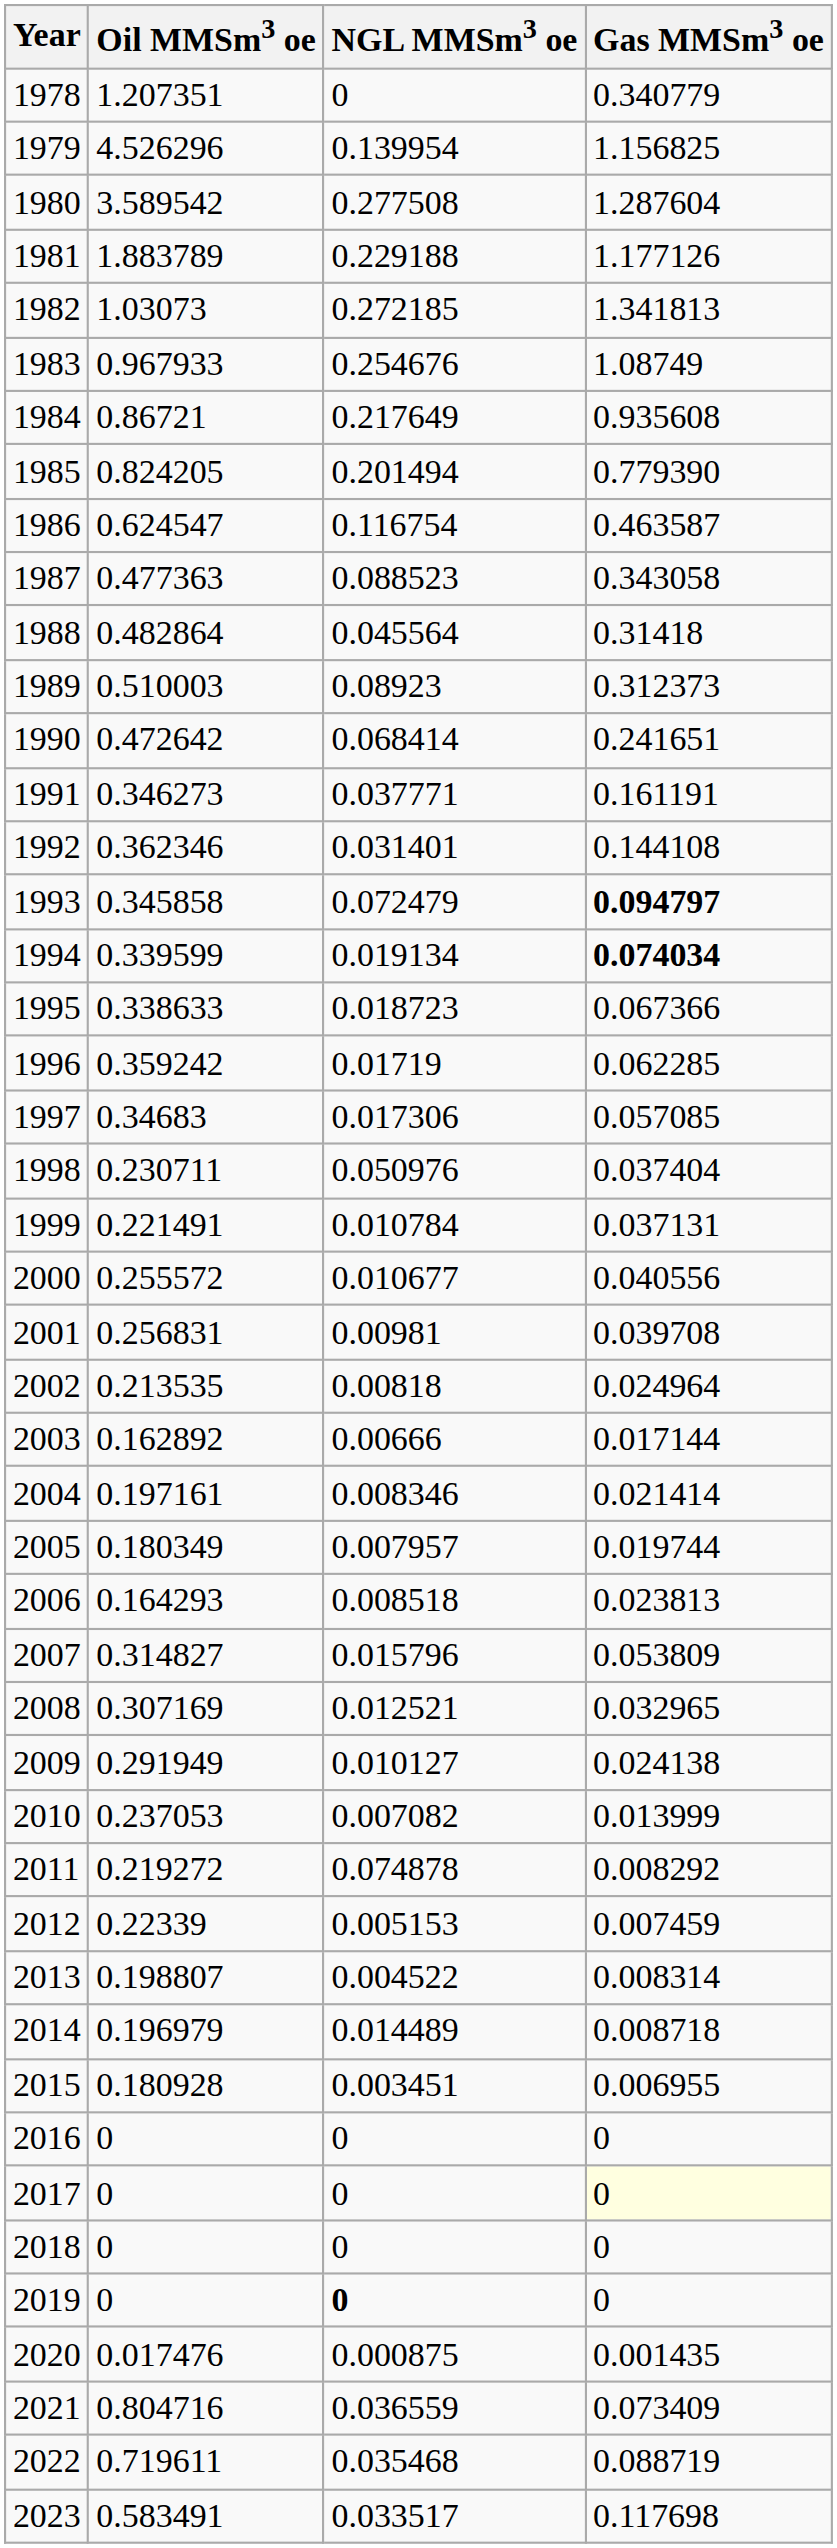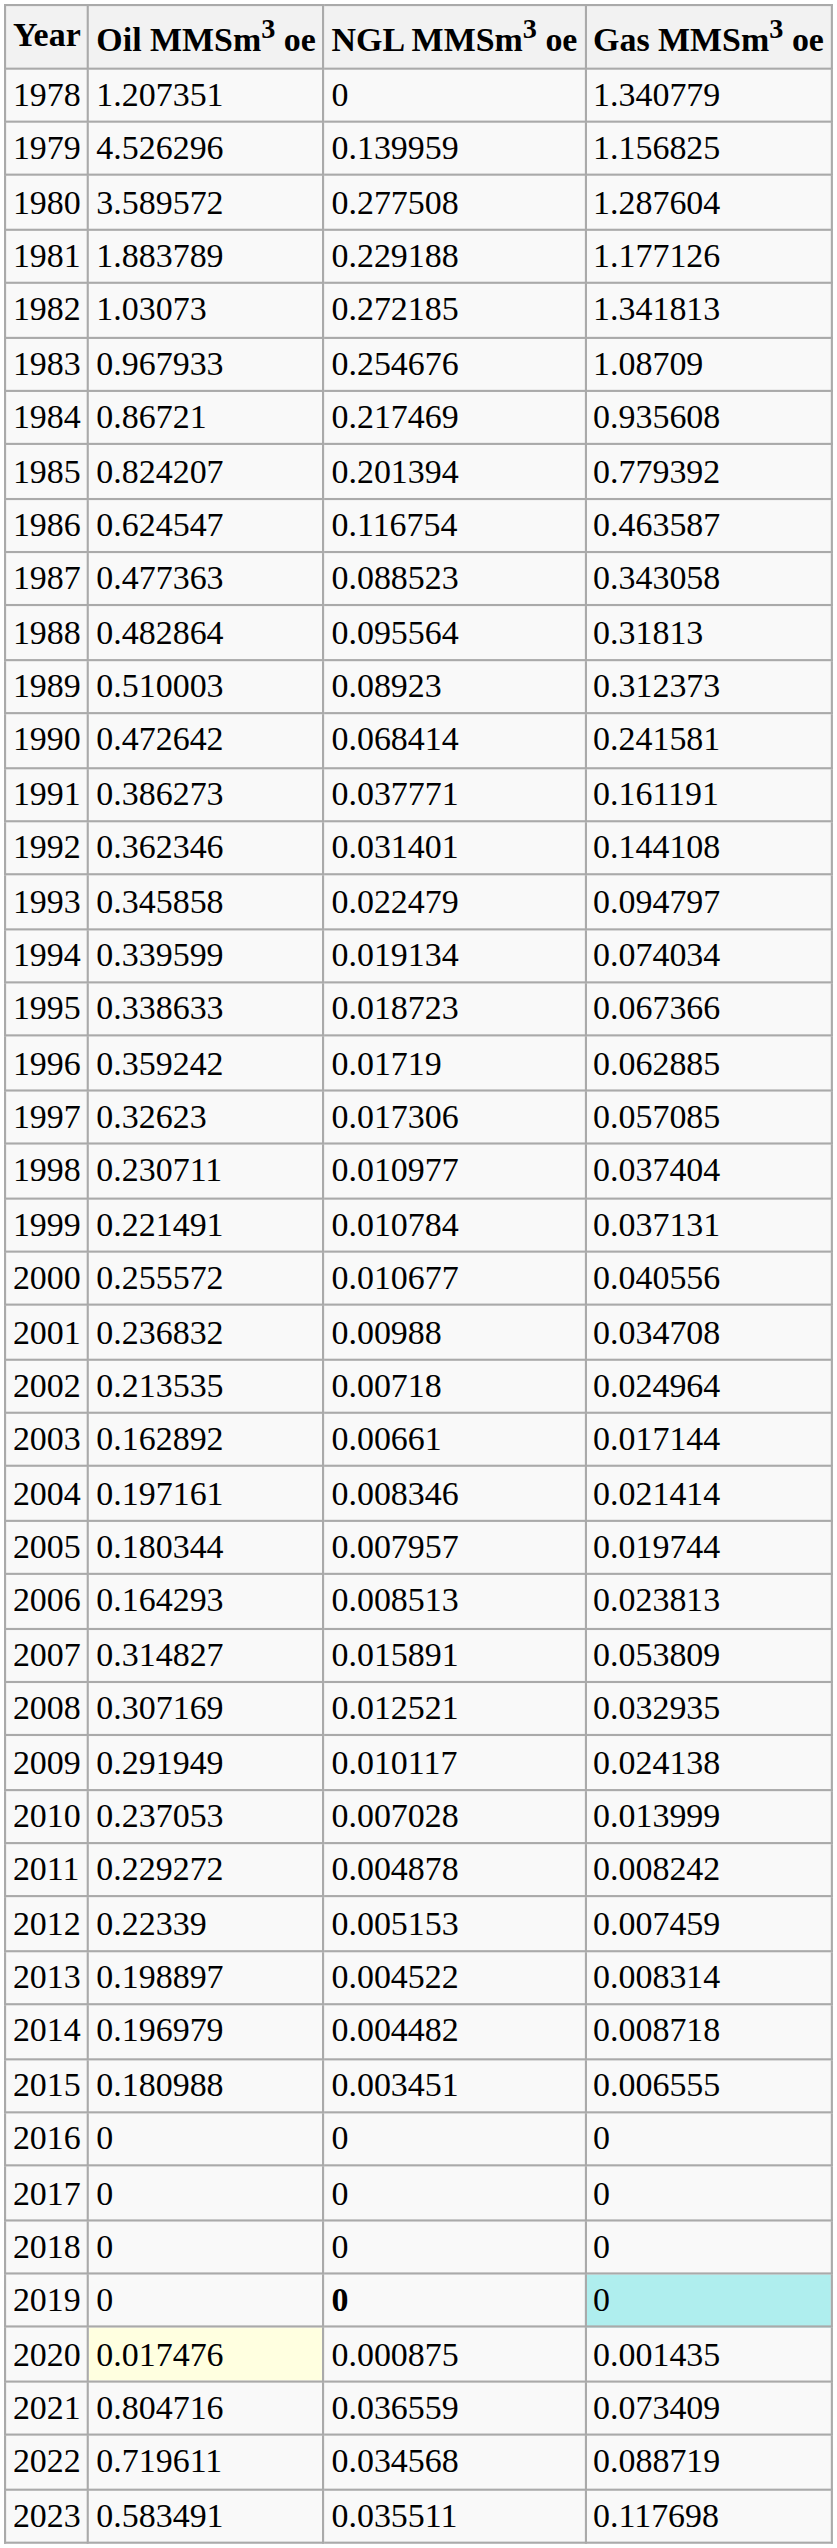1978 | Gas MMSm3 oe: 0.340779 -> 1.340779
1979 | NGL MMSm3 oe: 0.139954 -> 0.139959
1980 | Oil MMSm3 oe: 3.589542 -> 3.589572
1983 | Gas MMSm3 oe: 1.08749 -> 1.08709
1984 | NGL MMSm3 oe: 0.217649 -> 0.217469
1985 | Oil MMSm3 oe: 0.824205 -> 0.824207
1985 | NGL MMSm3 oe: 0.201494 -> 0.201394
1985 | Gas MMSm3 oe: 0.779390 -> 0.779392
1988 | NGL MMSm3 oe: 0.045564 -> 0.095564
1988 | Gas MMSm3 oe: 0.31418 -> 0.31813
1990 | Gas MMSm3 oe: 0.241651 -> 0.241581
1991 | Oil MMSm3 oe: 0.346273 -> 0.386273
1993 | NGL MMSm3 oe: 0.072479 -> 0.022479
1993 | Gas MMSm3 oe: bold -> normal
1994 | Gas MMSm3 oe: bold -> normal
1996 | Gas MMSm3 oe: 0.062285 -> 0.062885
1997 | Oil MMSm3 oe: 0.34683 -> 0.32623
1998 | NGL MMSm3 oe: 0.050976 -> 0.010977
2001 | Oil MMSm3 oe: 0.256831 -> 0.236832
2001 | NGL MMSm3 oe: 0.00981 -> 0.00988
2001 | Gas MMSm3 oe: 0.039708 -> 0.034708
2002 | NGL MMSm3 oe: 0.00818 -> 0.00718
2003 | NGL MMSm3 oe: 0.00666 -> 0.00661
2005 | Oil MMSm3 oe: 0.180349 -> 0.180344
2006 | NGL MMSm3 oe: 0.008518 -> 0.008513
2007 | NGL MMSm3 oe: 0.015796 -> 0.015891
2008 | Gas MMSm3 oe: 0.032965 -> 0.032935
2009 | NGL MMSm3 oe: 0.010127 -> 0.010117
2010 | NGL MMSm3 oe: 0.007082 -> 0.007028
2011 | Oil MMSm3 oe: 0.219272 -> 0.229272
2011 | NGL MMSm3 oe: 0.074878 -> 0.004878
2011 | Gas MMSm3 oe: 0.008292 -> 0.008242
2013 | Oil MMSm3 oe: 0.198807 -> 0.198897
2014 | NGL MMSm3 oe: 0.014489 -> 0.004482
2015 | Oil MMSm3 oe: 0.180928 -> 0.180988
2015 | Gas MMSm3 oe: 0.006955 -> 0.006555
2017 | Gas MMSm3 oe: lightyellow background -> no background
2019 | Gas MMSm3 oe: no background -> paleturquoise background
2020 | Oil MMSm3 oe: no background -> lightyellow background
2022 | NGL MMSm3 oe: 0.035468 -> 0.034568
2023 | NGL MMSm3 oe: 0.033517 -> 0.035511
